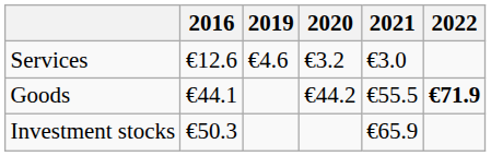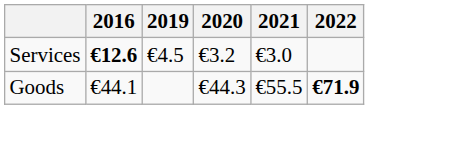Services | 2016: normal -> bold
Services | 2019: €4.6 -> €4.5
Goods | 2020: €44.2 -> €44.3
- row: Investment stocks | €50.3 | €65.9
